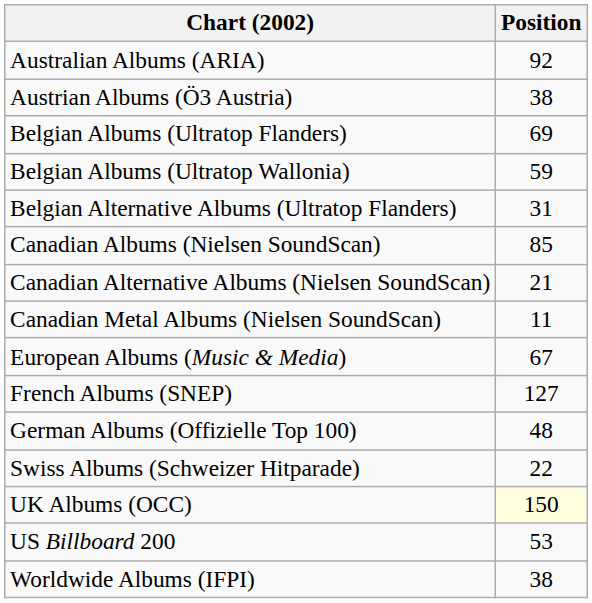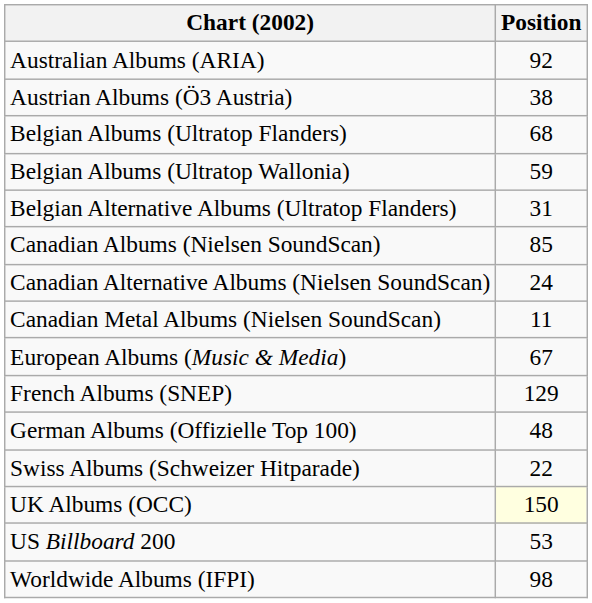Belgian Albums (Ultratop Flanders) | Position: 69 -> 68
Canadian Alternative Albums (Nielsen SoundScan) | Position: 21 -> 24
French Albums (SNEP) | Position: 127 -> 129
Worldwide Albums (IFPI) | Position: 38 -> 98
